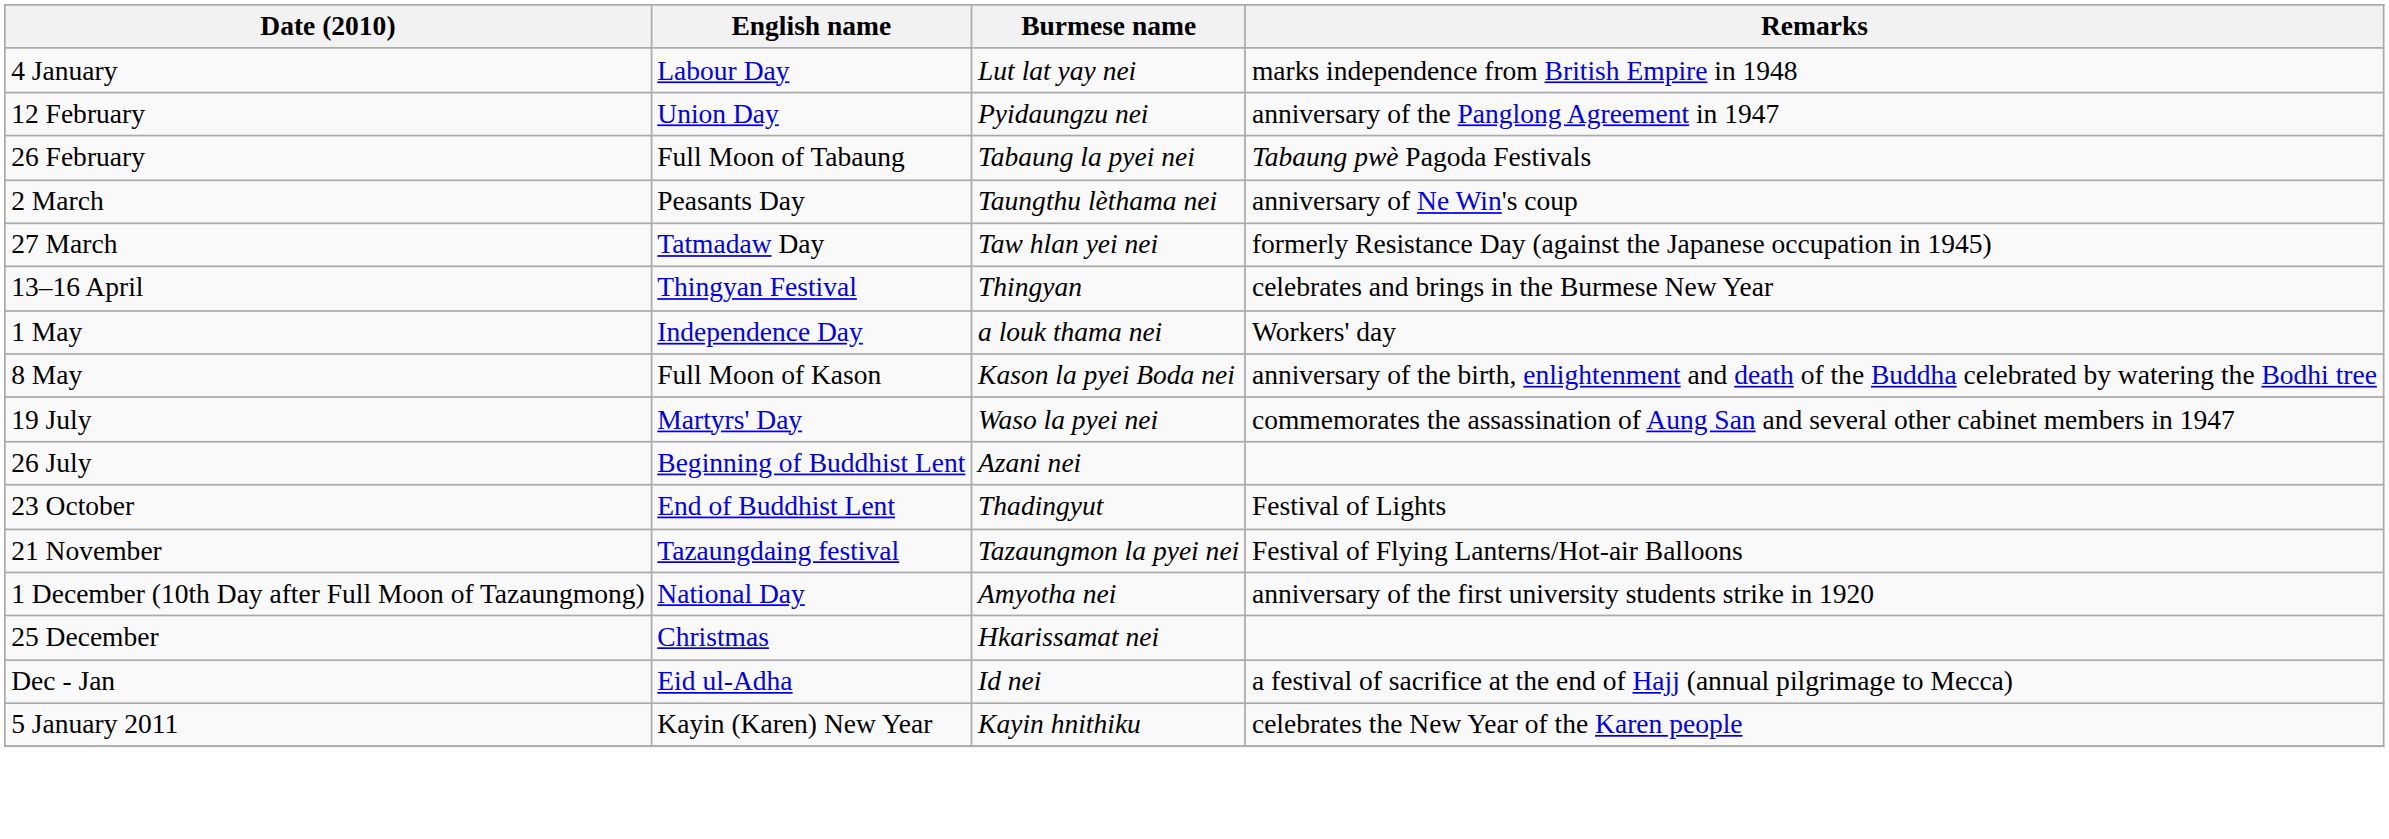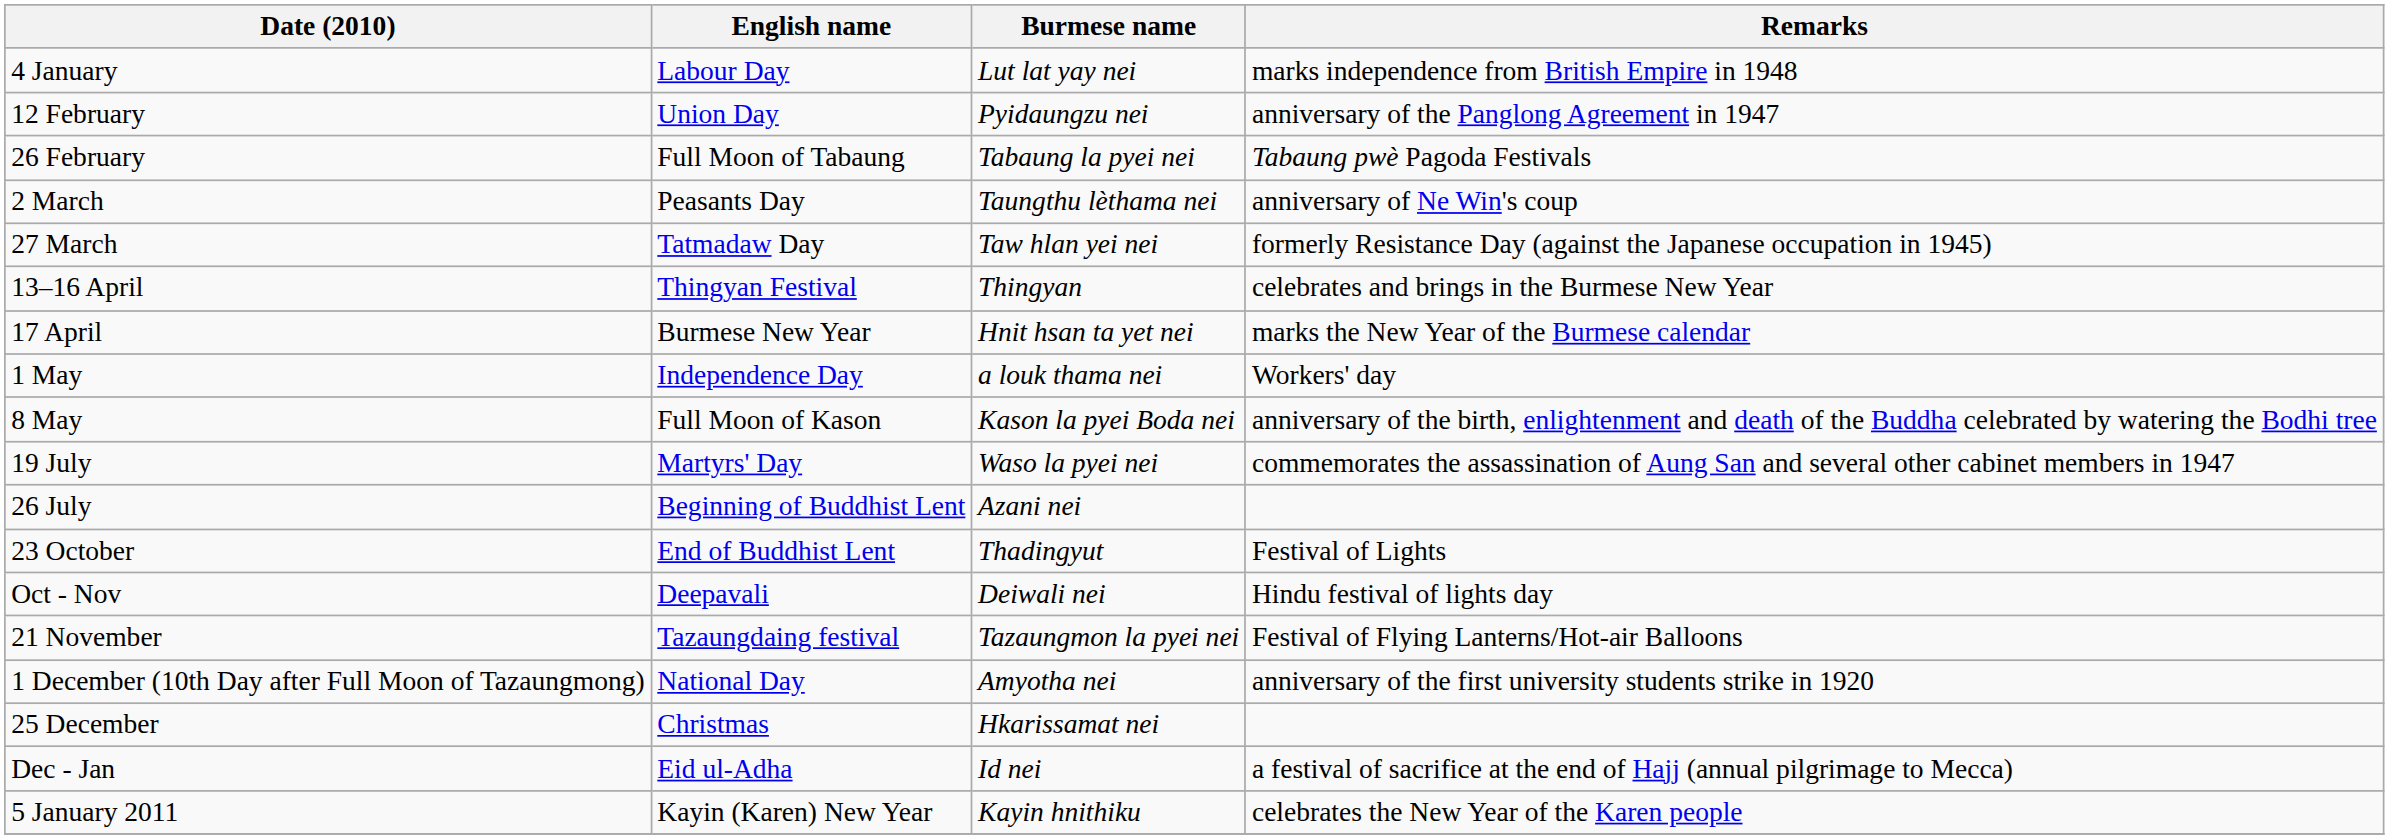+ row: 17 April | Burmese New Year | Hnit hsan ta yet nei | marks the New Year of the Burmese calendar
+ row: Oct - Nov | Deepavali | Deiwali nei | Hindu festival of lights day
